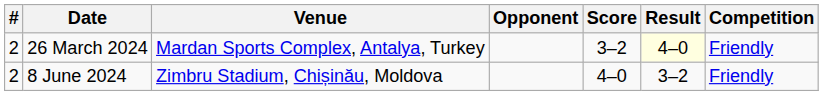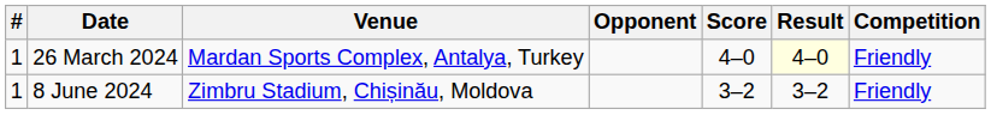26 March 2024 | #: 2 -> 1
26 March 2024 | Score: 3–2 -> 4–0
8 June 2024 | #: 2 -> 1
8 June 2024 | Score: 4–0 -> 3–2
